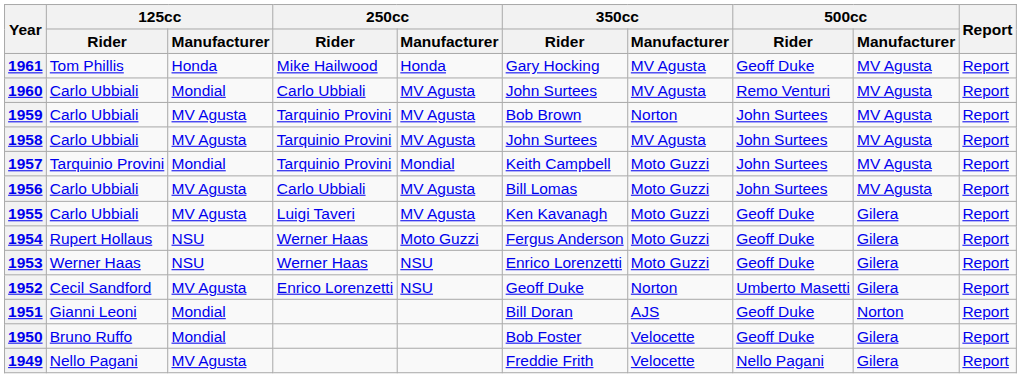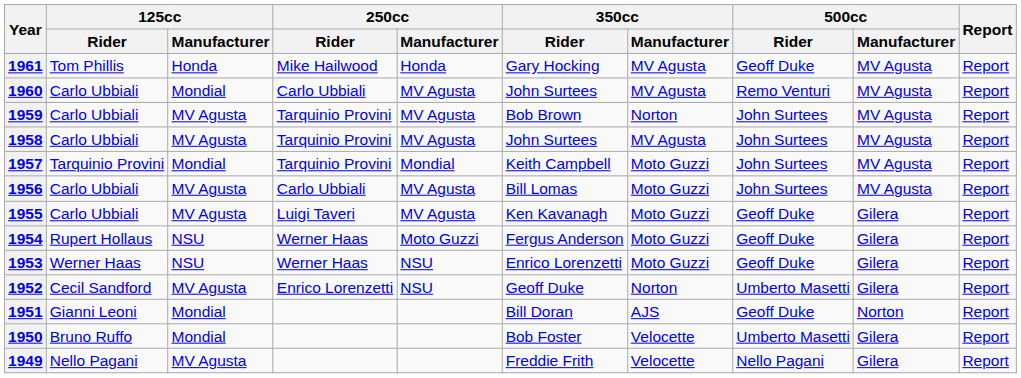1950 | 500cc / Rider: Geoff Duke -> Umberto Masetti
